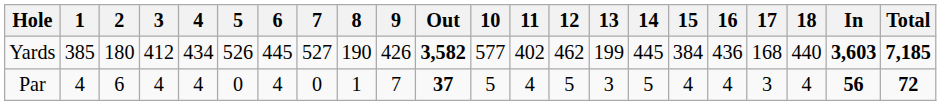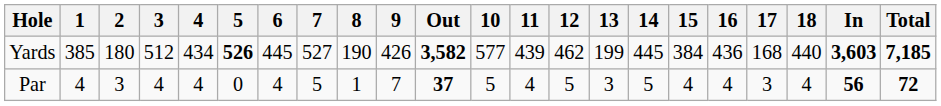Yards | 3: 412 -> 512
Yards | 5: normal -> bold
Yards | 11: 402 -> 439
Par | 2: 6 -> 3
Par | 7: 0 -> 5
